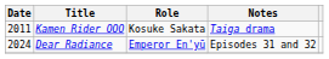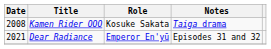Kamen Rider OOO | Date: 2011 -> 2008
Dear Radiance | Date: 2024 -> 2021
